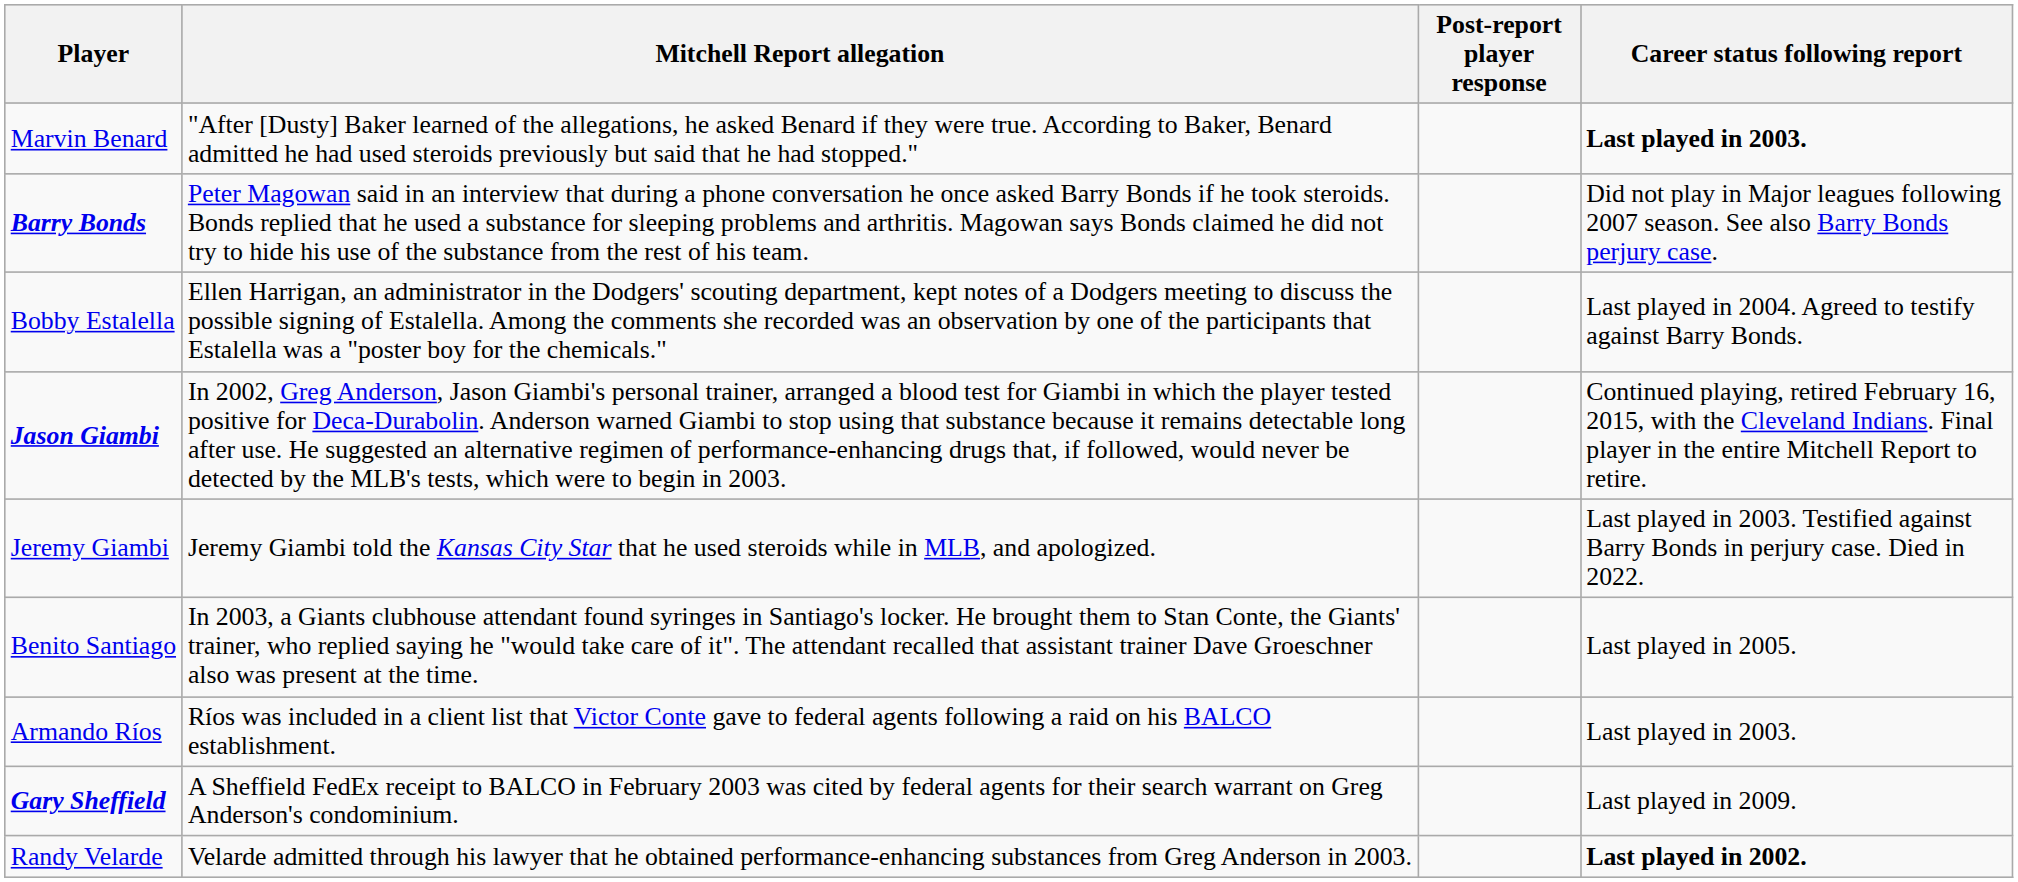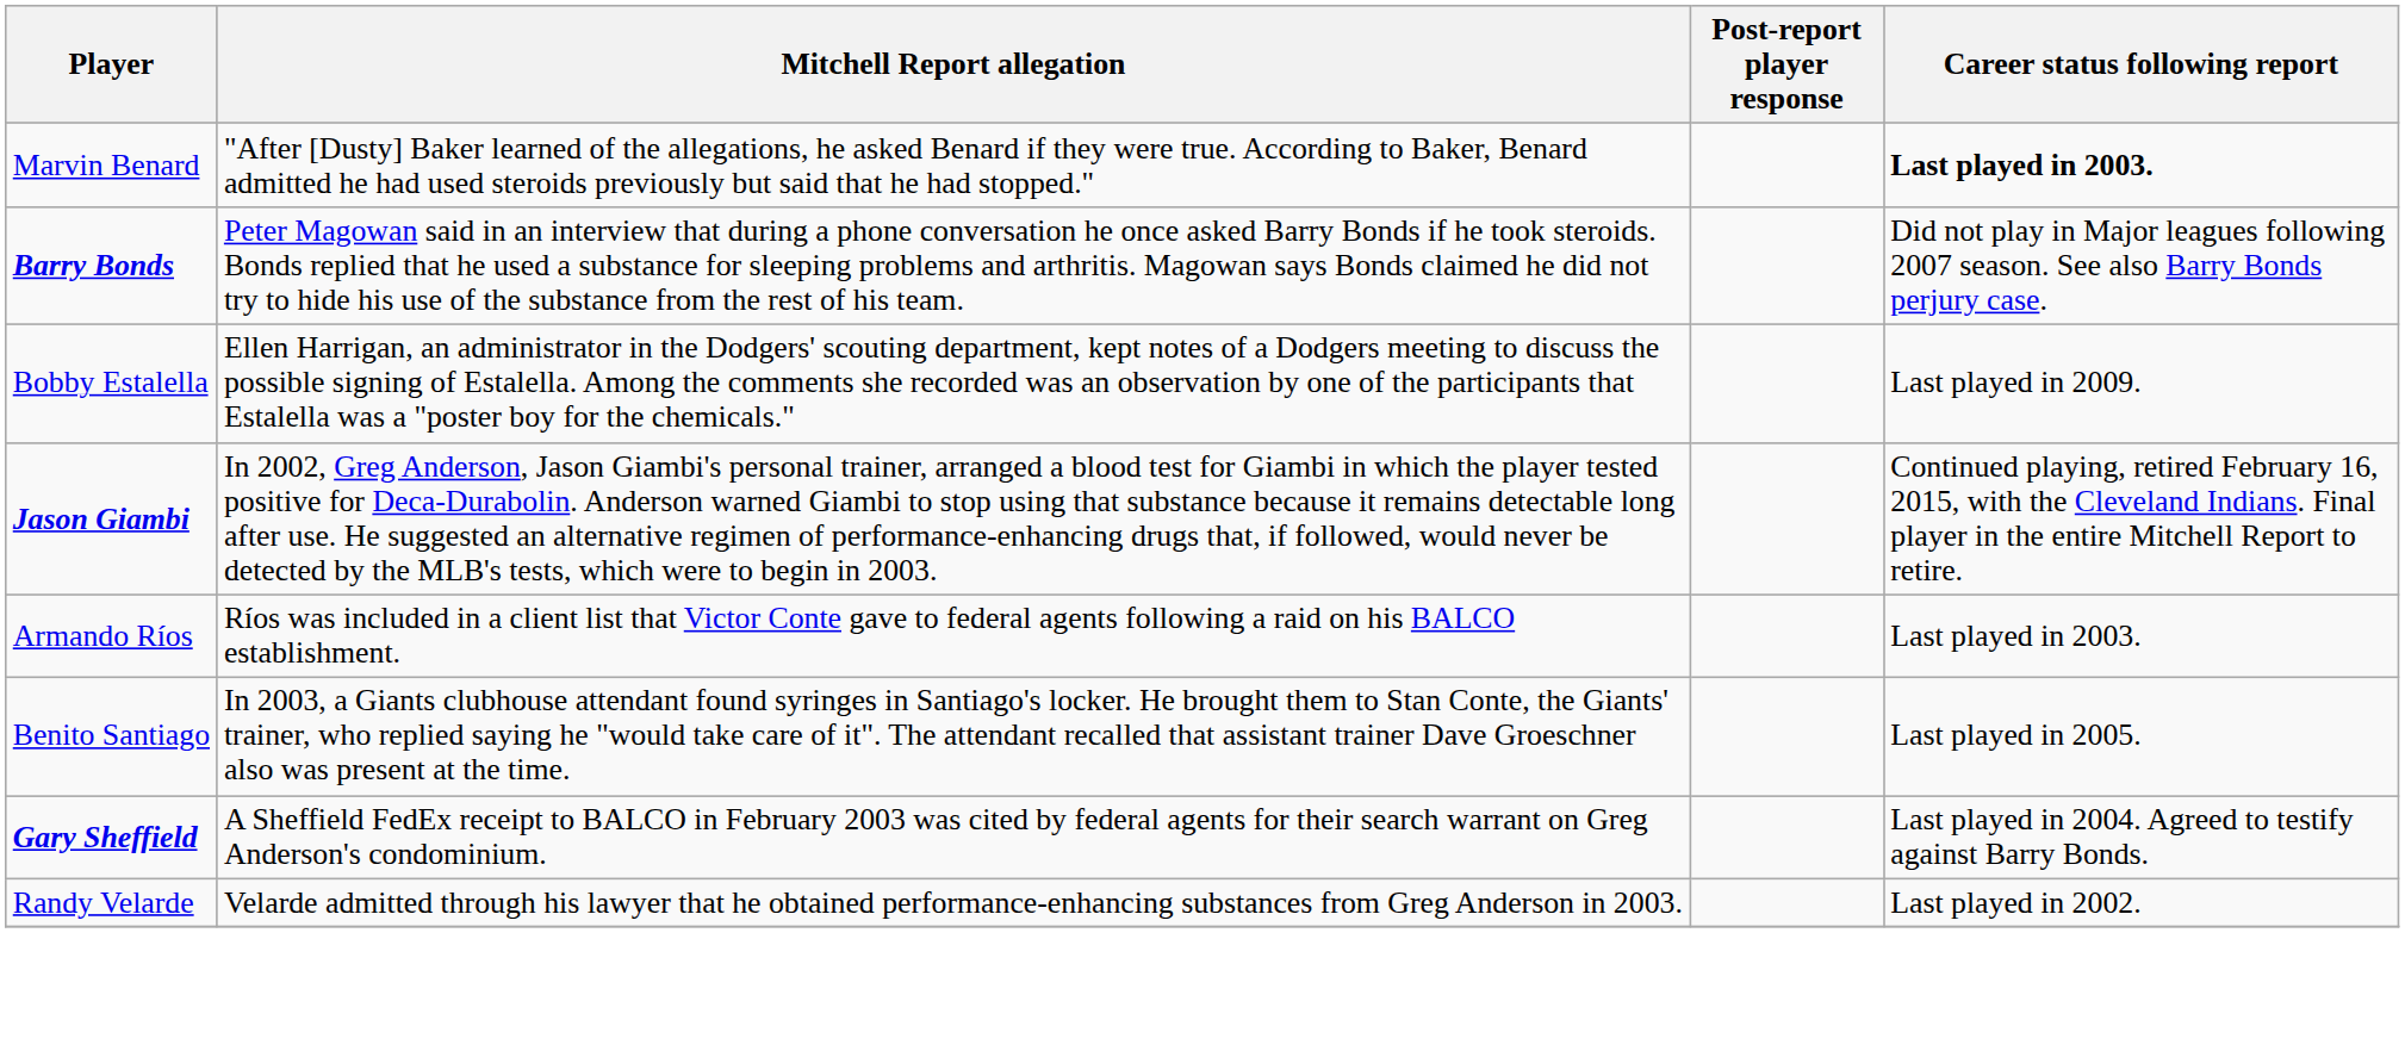Bobby Estalella | Career status following report: Last played in 2004. Agreed to testify against Barry Bonds. -> Last played in 2009.
- row: Jeremy Giambi | Jeremy Giambi told the Kansas City Star that he used steroids while in MLB, and apologized. | Last played in 2003. Testified against Barry Bonds in perjury case. Died in 2022.
rows swapped: Armando Ríos <-> Benito Santiago
Gary Sheffield | Career status following report: Last played in 2009. -> Last played in 2004. Agreed to testify against Barry Bonds.
Randy Velarde | Career status following report: bold -> normal
